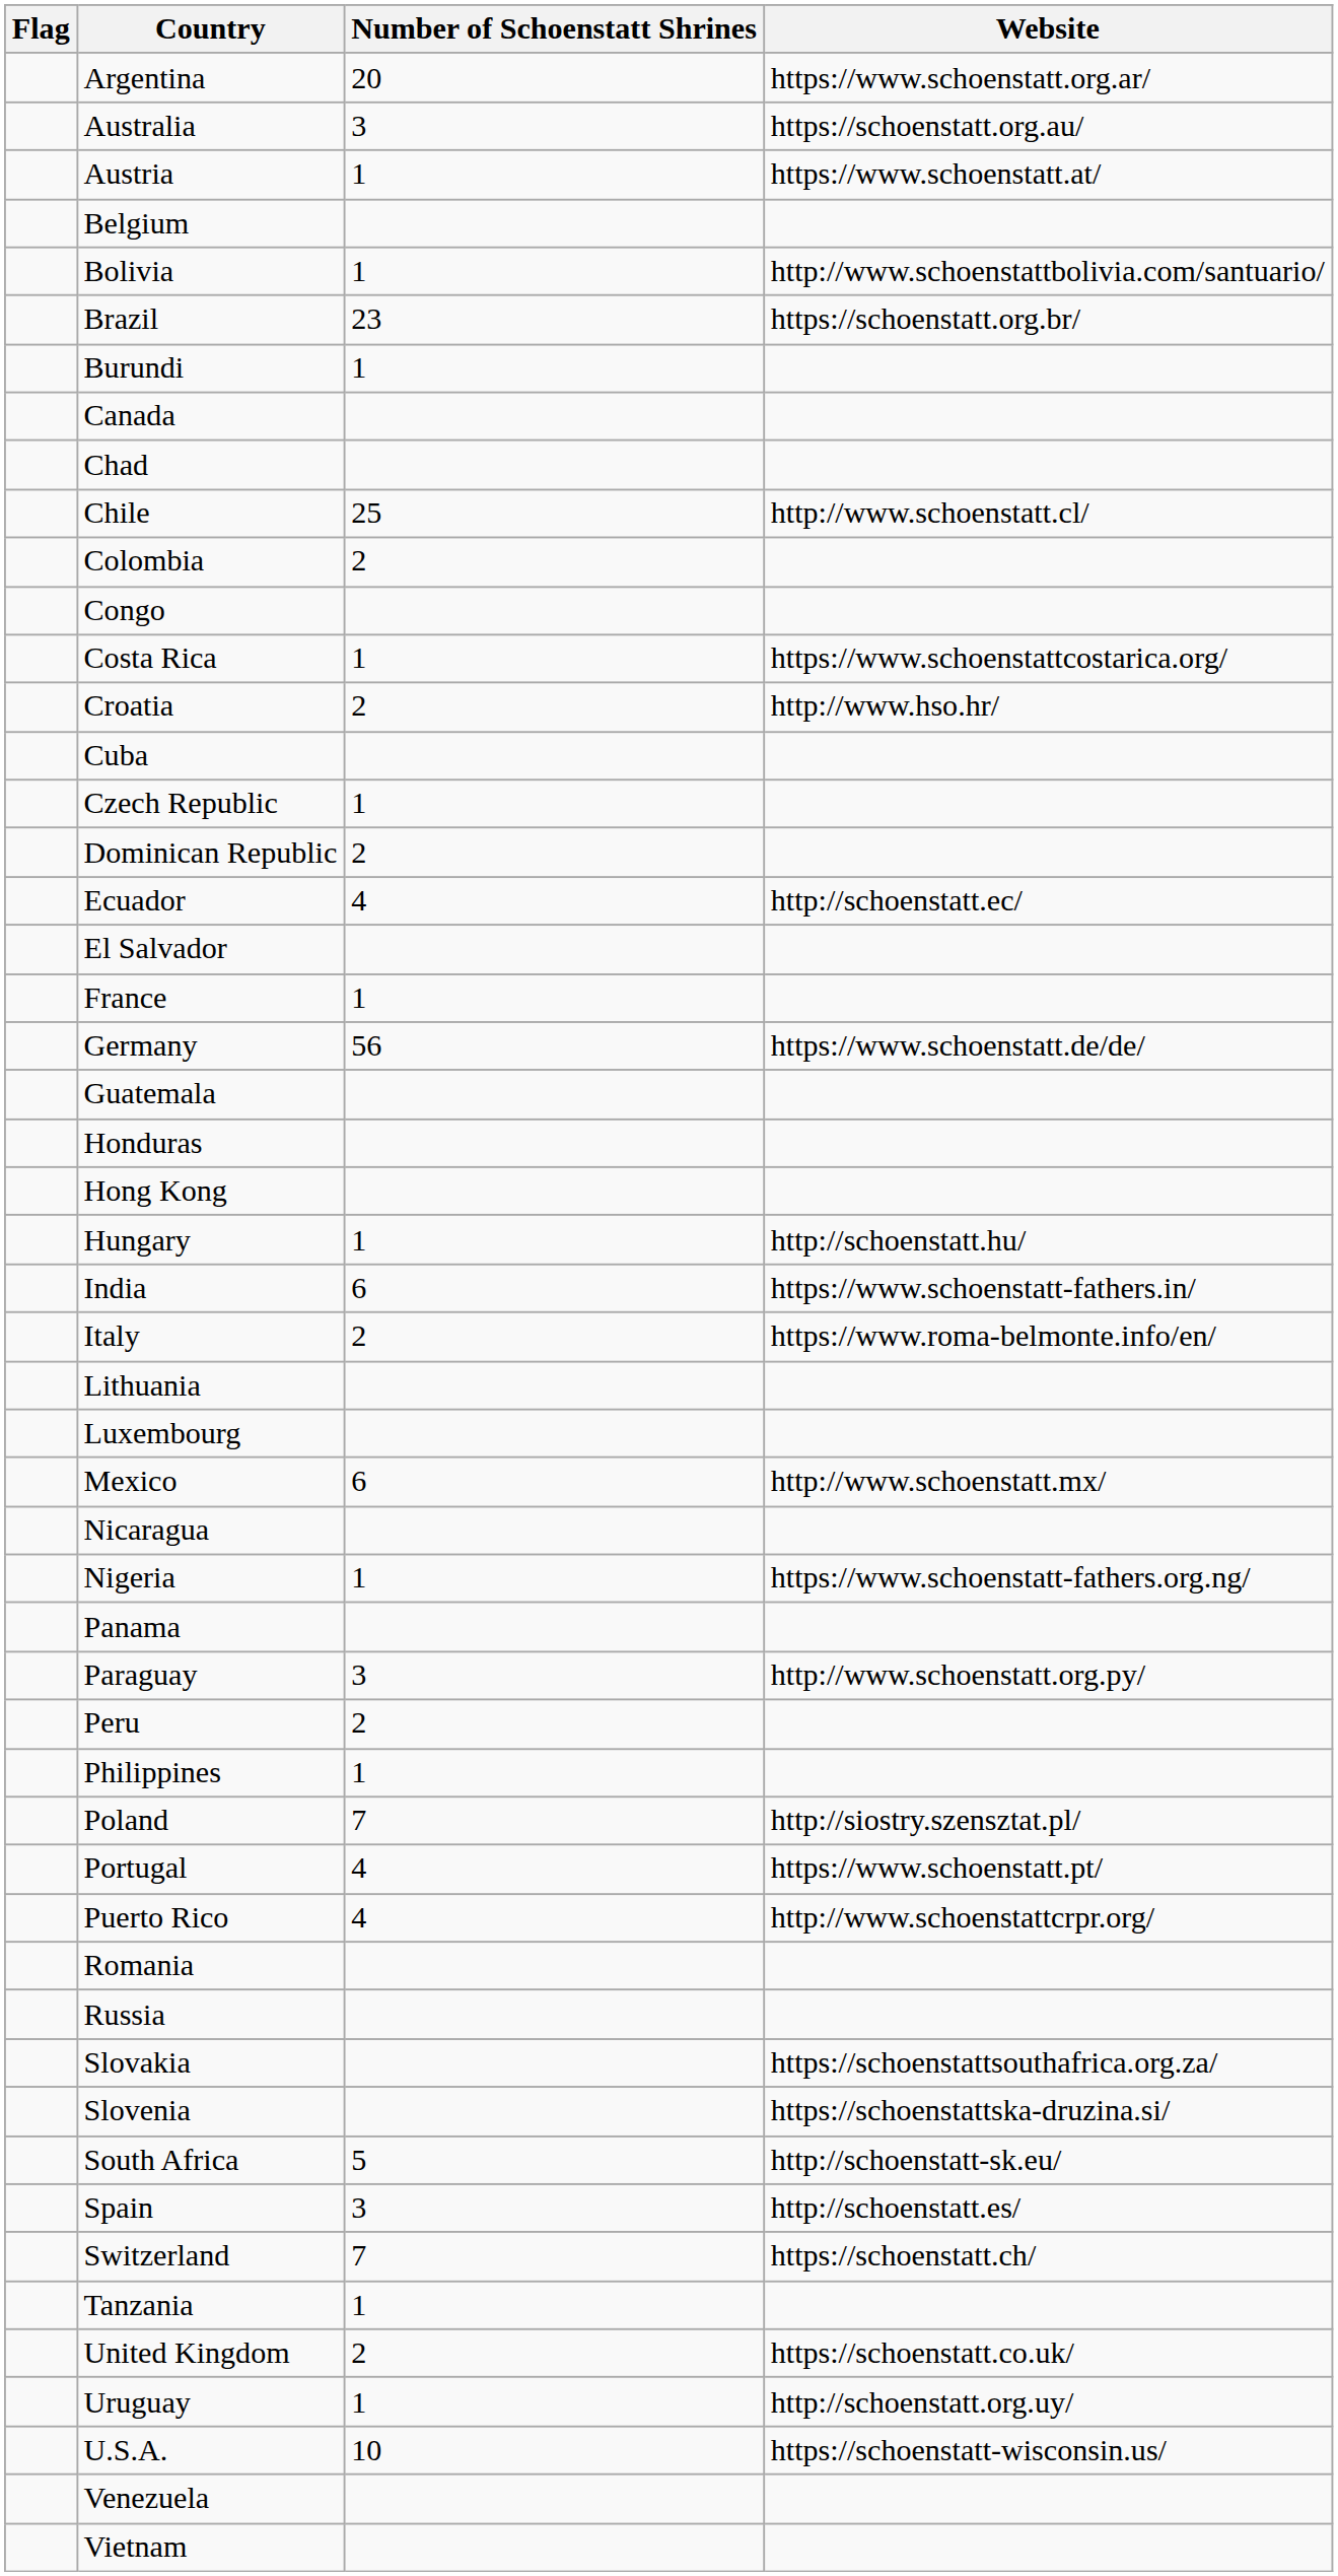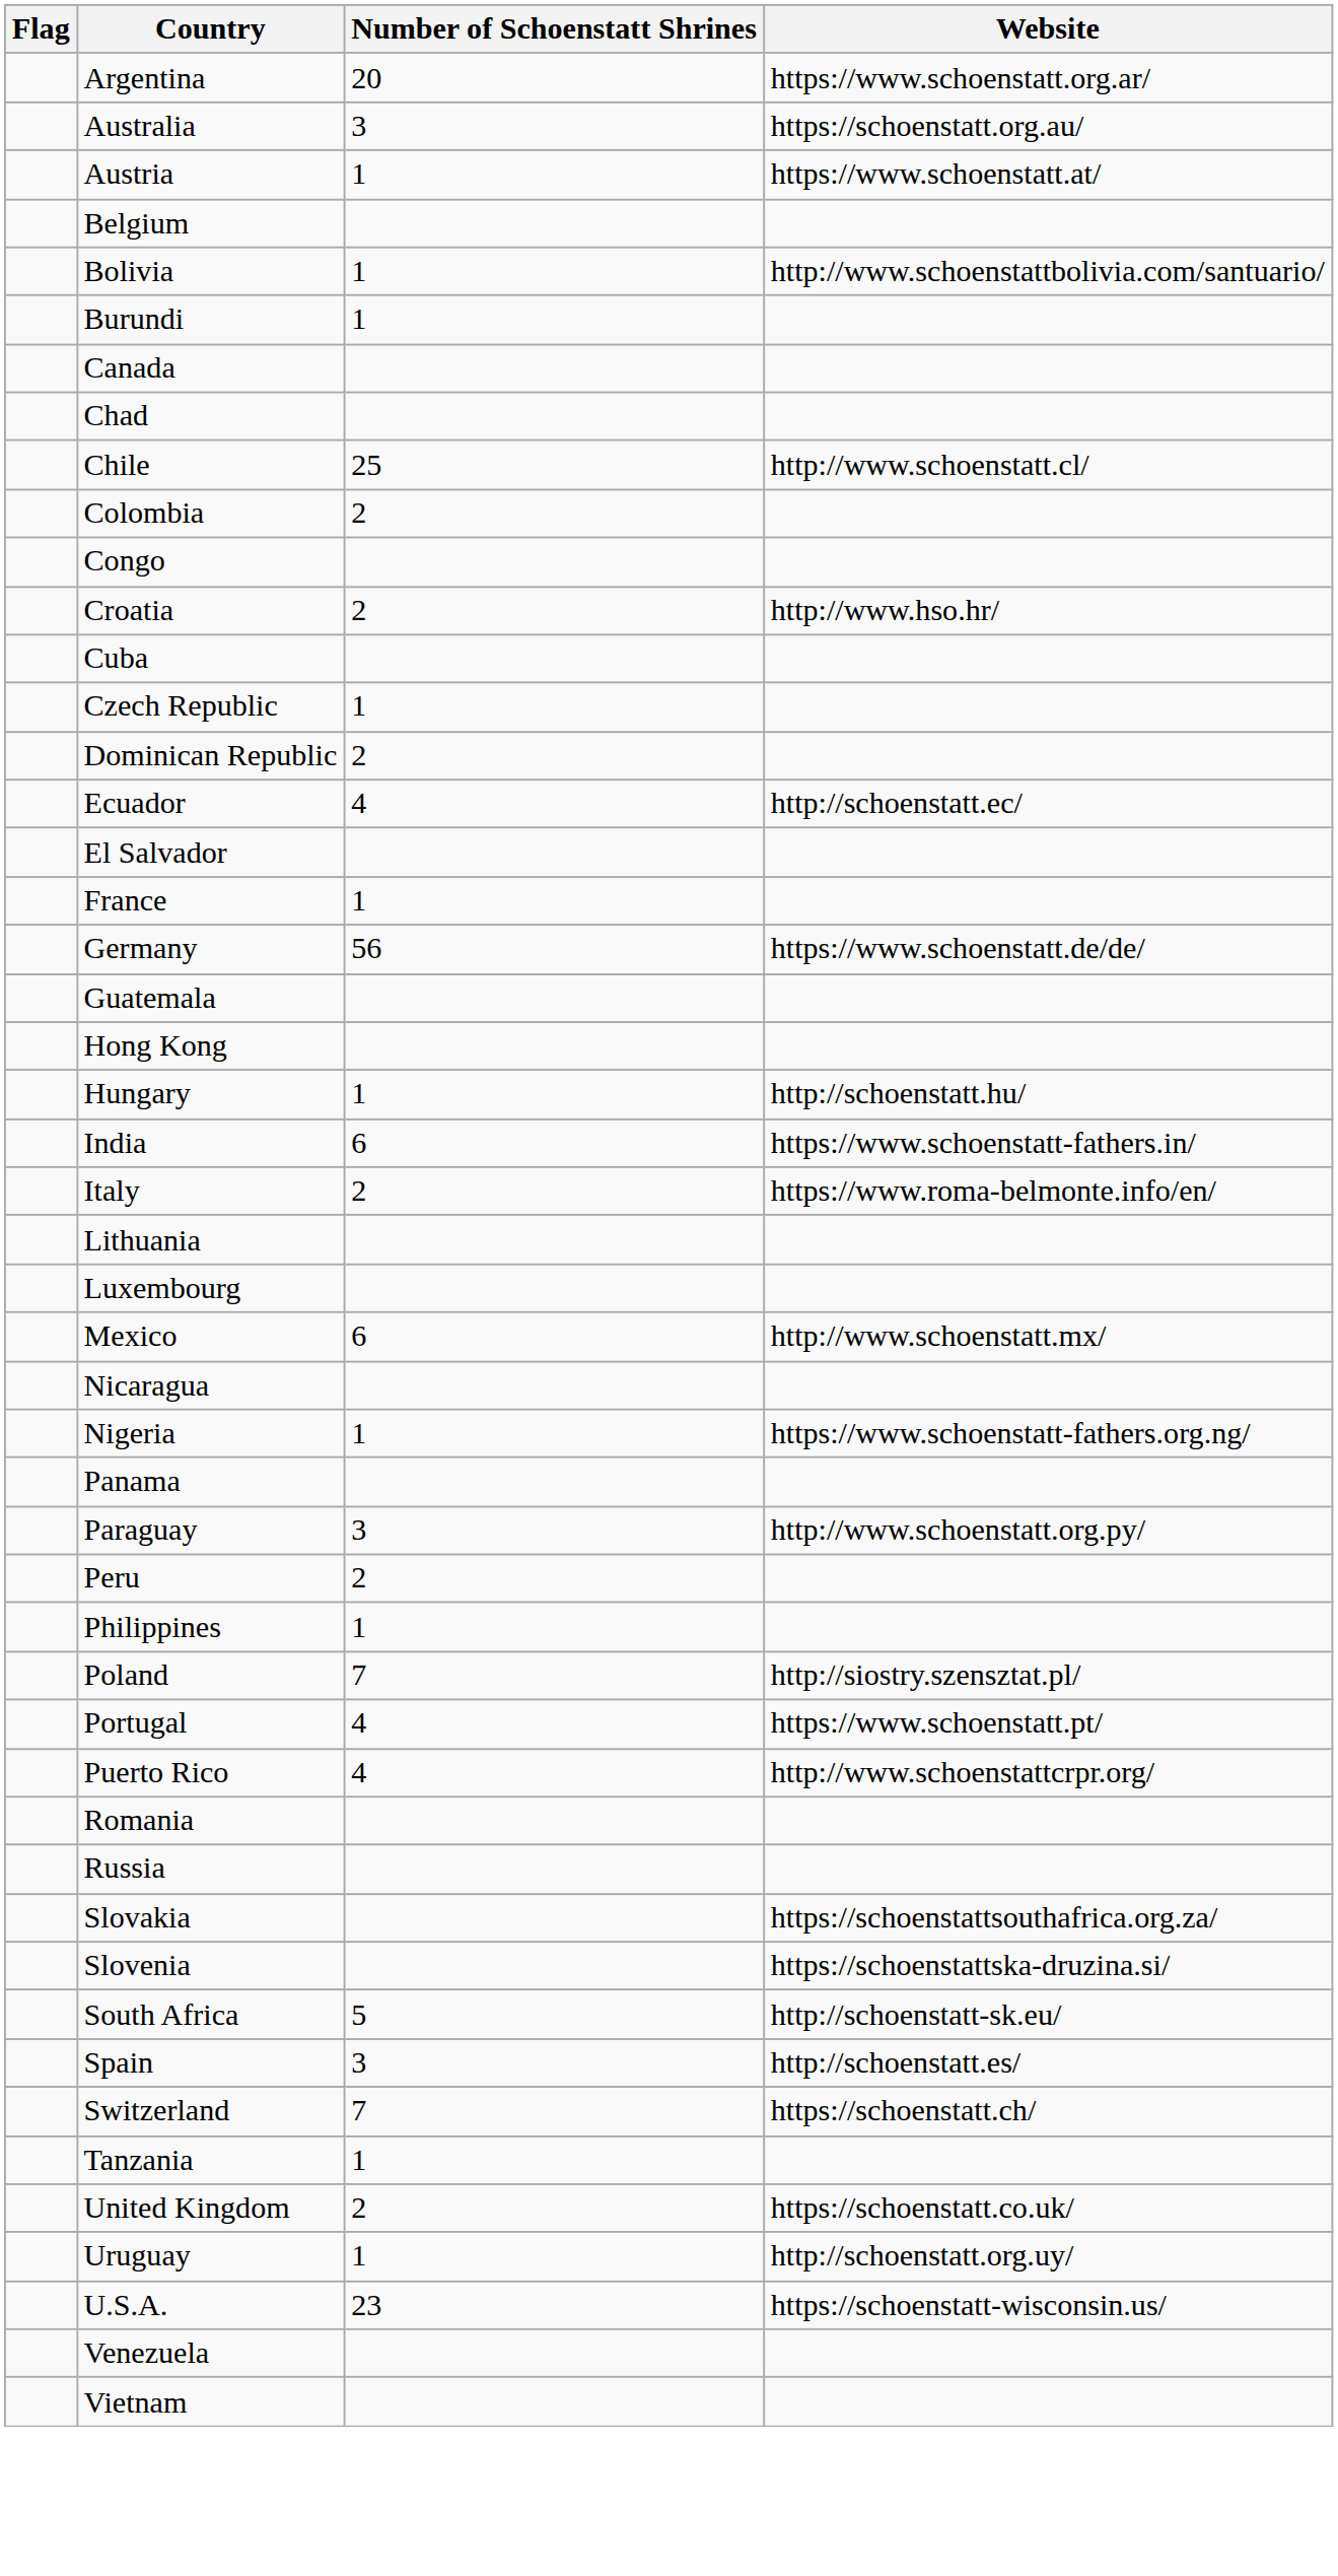- row: Brazil | 23 | https://schoenstatt.org.br/
- row: Costa Rica | 1 | https://www.schoenstattcostarica.org/
- row: Honduras
U.S.A. | Number of Schoenstatt Shrines: 10 -> 23
